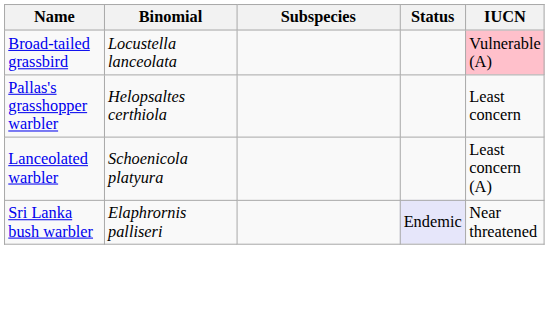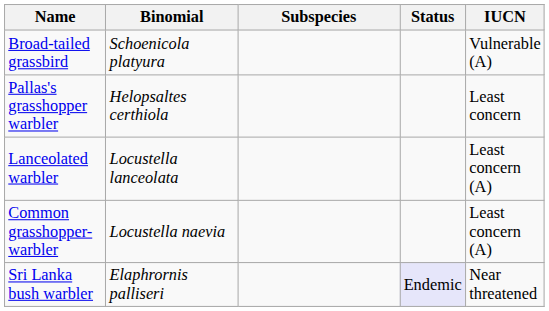Broad-tailed grassbird | Binomial: Locustella lanceolata -> Schoenicola platyura
Broad-tailed grassbird | IUCN: pink background -> no background
Lanceolated warbler | Binomial: Schoenicola platyura -> Locustella lanceolata
+ row: Common grasshopper-warbler | Locustella naevia | Least concern (A)
